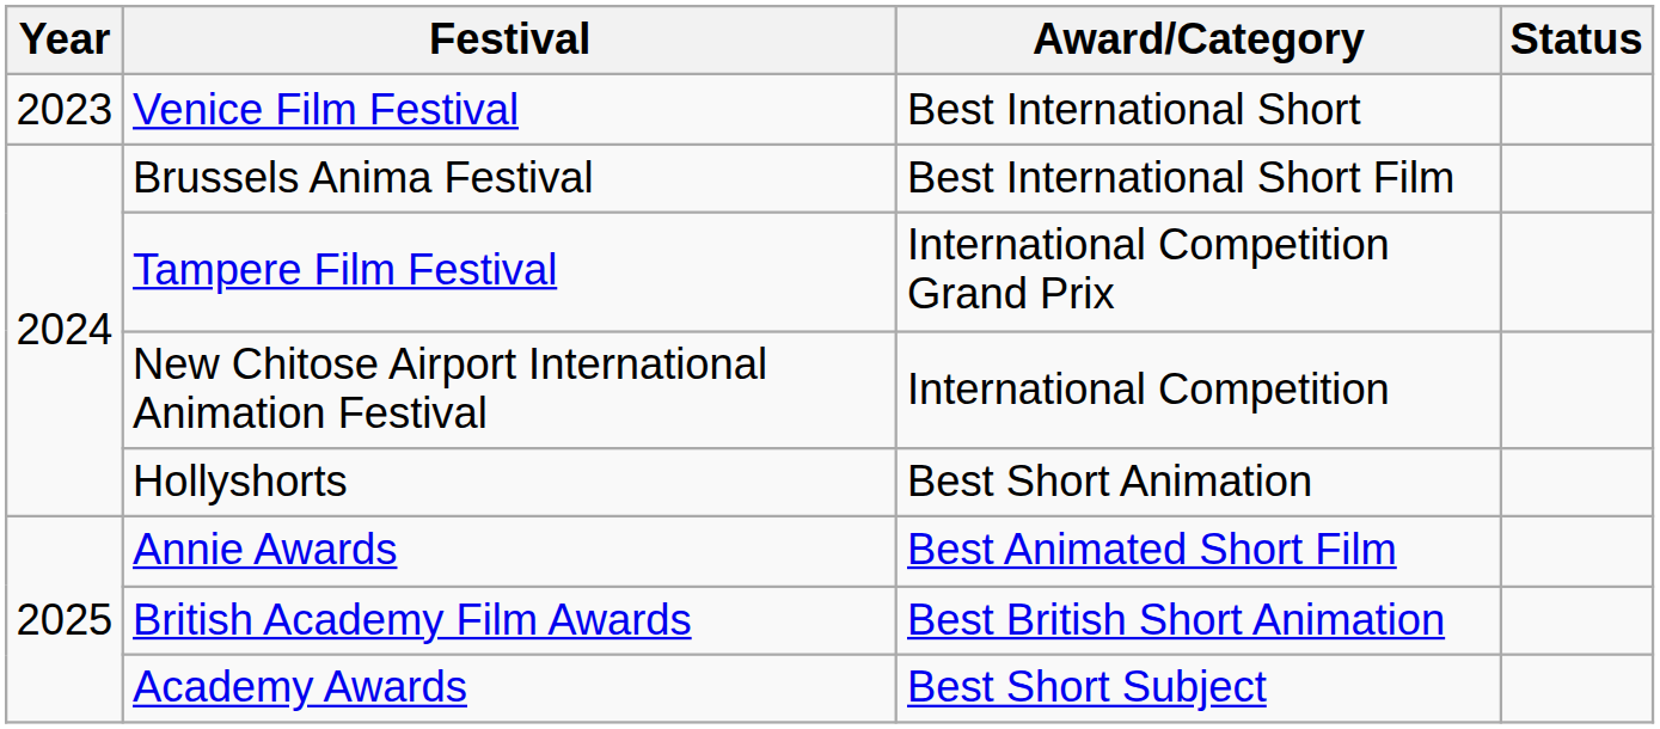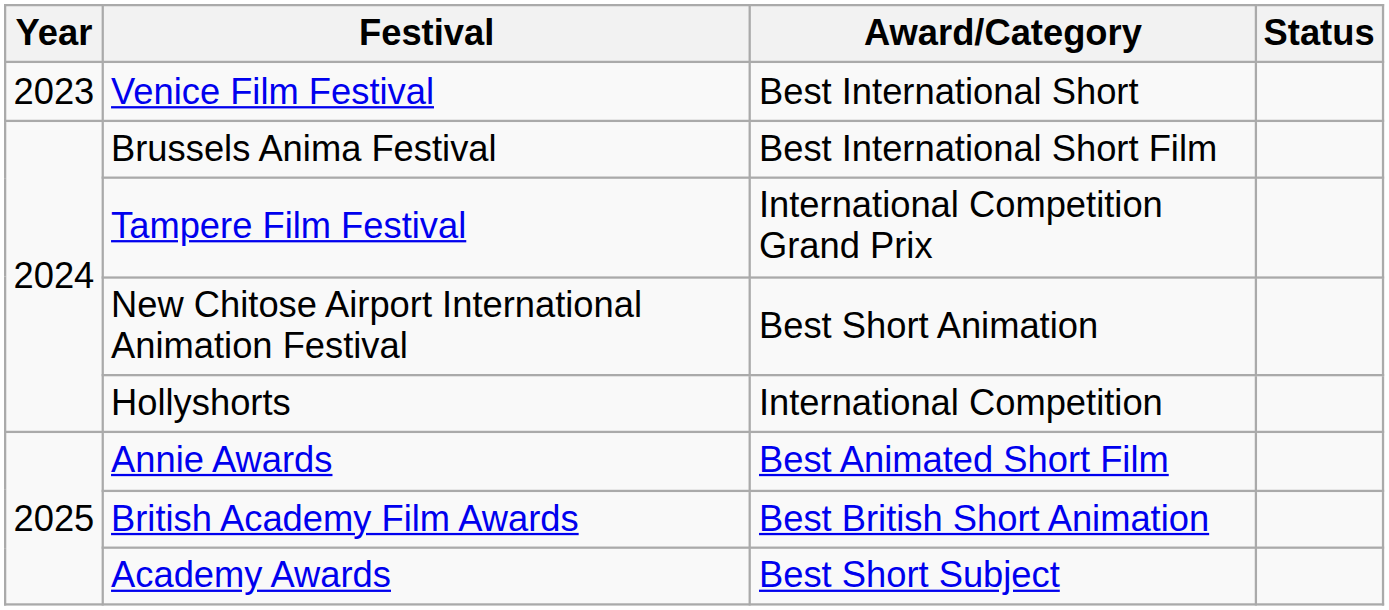New Chitose Airport International Animation Festival | Award/Category: International Competition -> Best Short Animation
Hollyshorts | Award/Category: Best Short Animation -> International Competition
